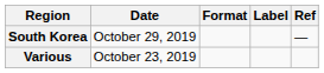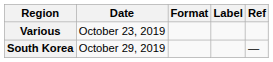rows swapped: Various <-> South Korea
